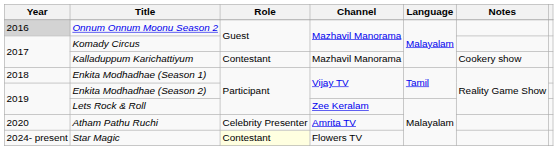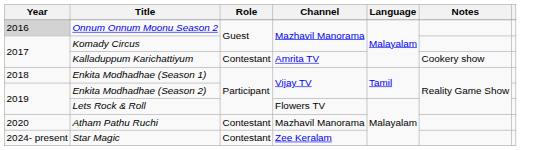Kalladuppum Karichattiyum | Channel: Mazhavil Manorama -> Amrita TV
Lets Rock & Roll | Channel: Zee Keralam -> Flowers TV
Atham Pathu Ruchi | Role: Celebrity Presenter -> Contestant
Atham Pathu Ruchi | Channel: Amrita TV -> Mazhavil Manorama
Star Magic | Role: lightyellow background -> no background
Star Magic | Channel: Flowers TV -> Zee Keralam
